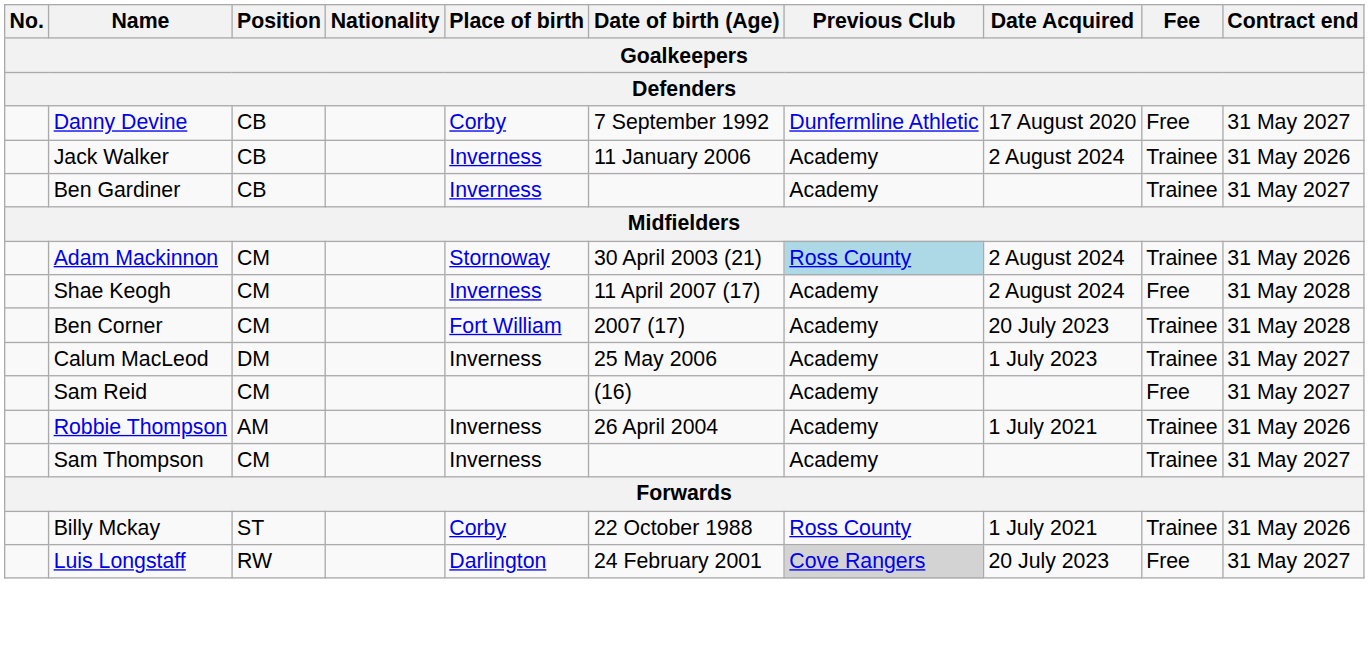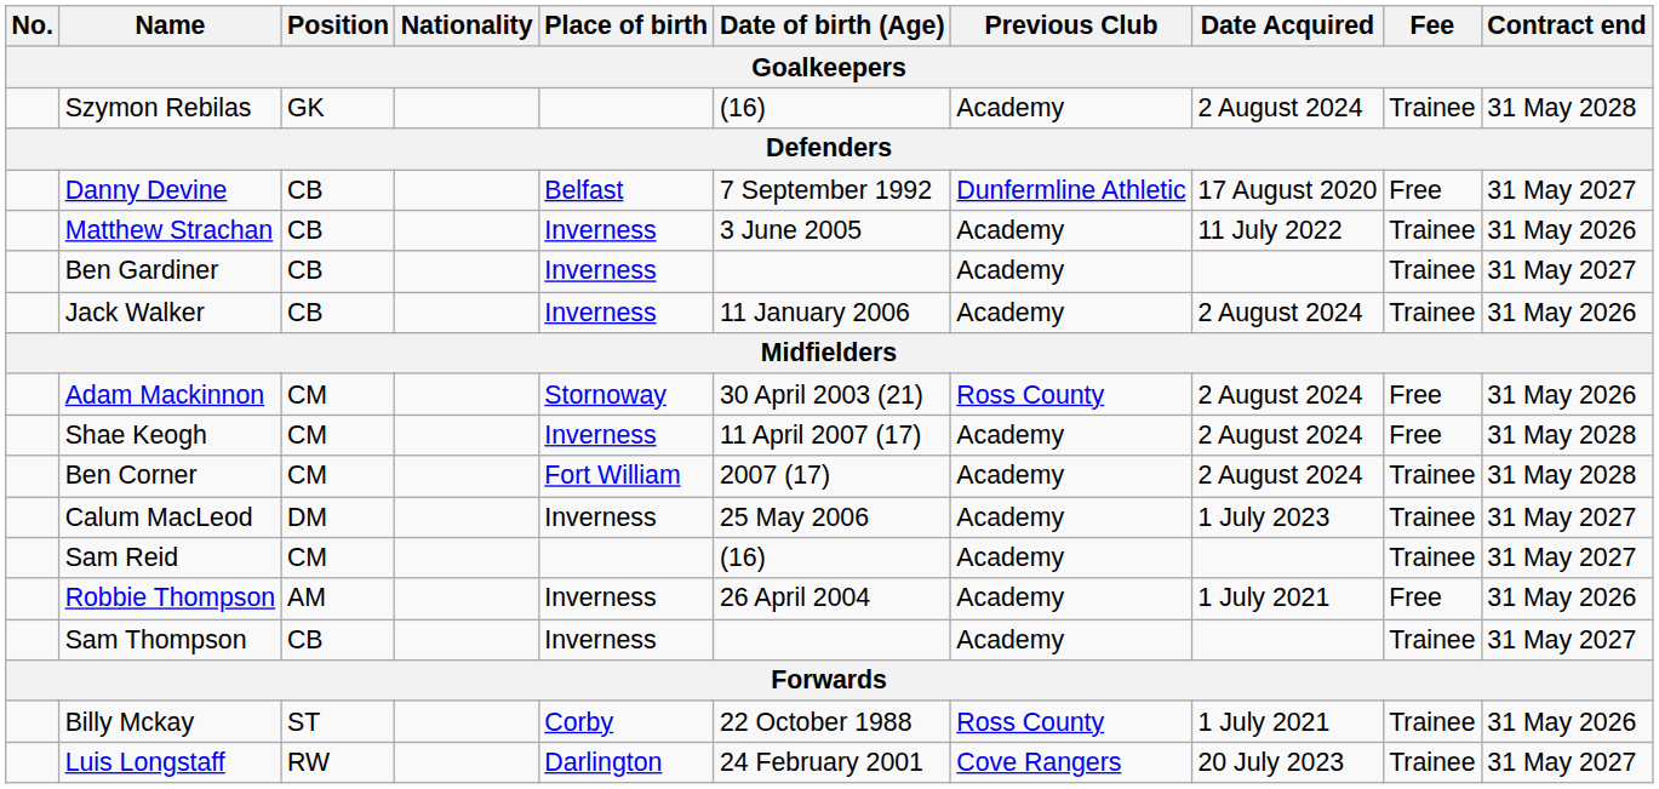+ row: Szymon Rebilas | GK | (16) | Academy | 2 August 2024 | Trainee | 31 May 2028
Danny Devine | Place of birth: Corby -> Belfast
+ row: Matthew Strachan | CB | Inverness | 3 June 2005 | Academy | 11 July 2022 | Trainee | 31 May 2026
rows swapped: Jack Walker <-> Ben Gardiner
Adam Mackinnon | Previous Club: lightblue background -> no background
Adam Mackinnon | Fee: Trainee -> Free
Ben Corner | Date Acquired: 20 July 2023 -> 2 August 2024
Sam Reid | Fee: Free -> Trainee
Robbie Thompson | Fee: Trainee -> Free
Sam Thompson | Position: CM -> CB
Luis Longstaff | Previous Club: lightgrey background -> no background
Luis Longstaff | Fee: Free -> Trainee
